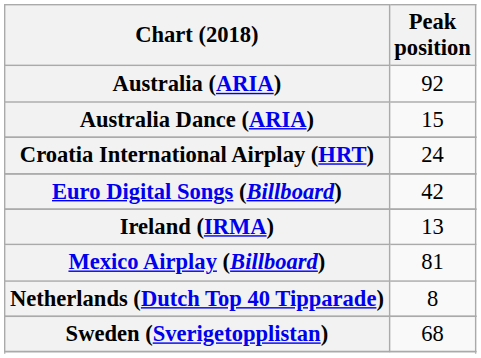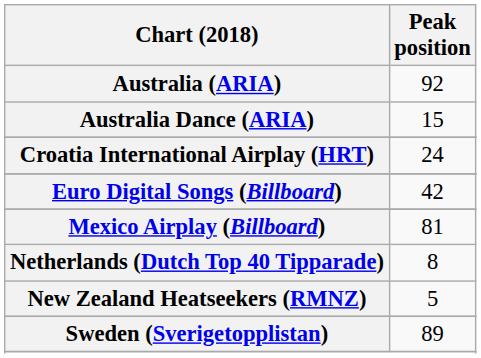- row: Ireland (IRMA) | 13
+ row: New Zealand Heatseekers (RMNZ) | 5
Sweden (Sverigetopplistan) | Peak position: 68 -> 89
